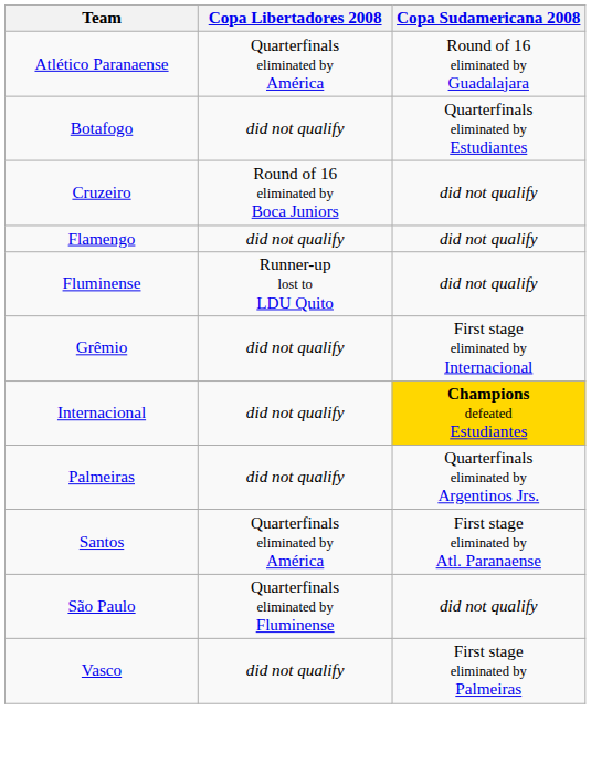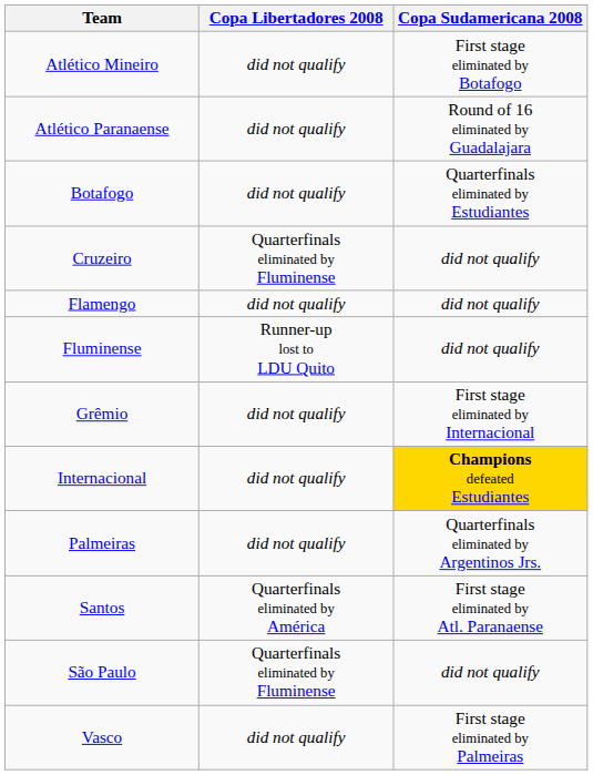+ row: Atlético Mineiro | did not qualify | First stage eliminated by Botafogo
Atlético Paranaense | Copa Libertadores 2008: Quarterfinals eliminated by América -> did not qualify
Cruzeiro | Copa Libertadores 2008: Round of 16 eliminated by Boca Juniors -> Quarterfinals eliminated by Fluminense
